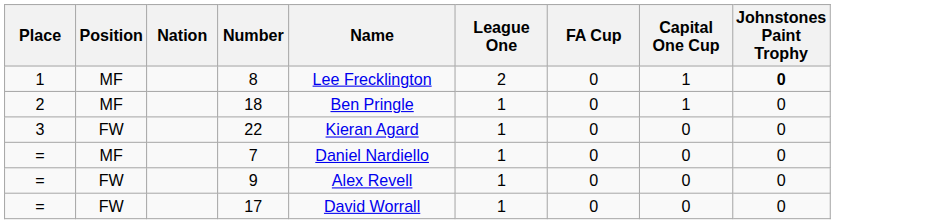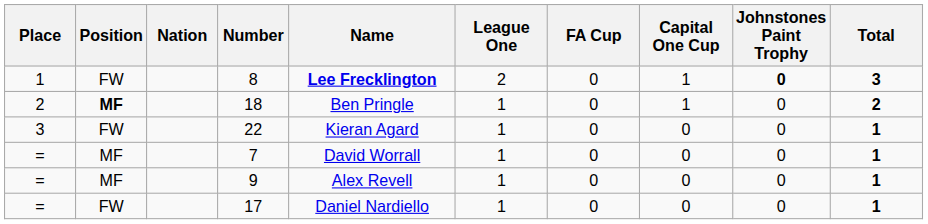+ column: Total | 3 | 2 | 1 | 1 | 1 | 1
8 | Position: MF -> FW
8 | Name: normal -> bold
18 | Position: normal -> bold
7 | Name: Daniel Nardiello -> David Worrall
9 | Position: FW -> MF
17 | Name: David Worrall -> Daniel Nardiello
